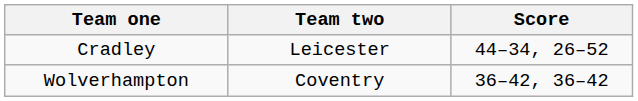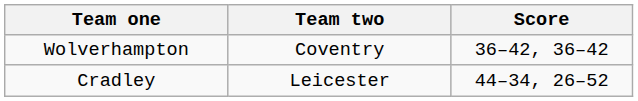rows swapped: Cradley <-> Wolverhampton
